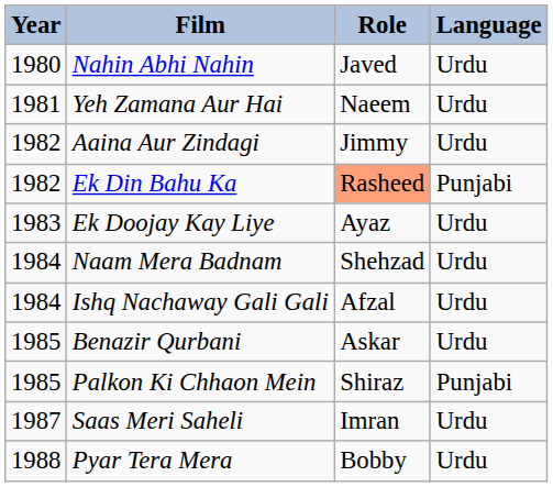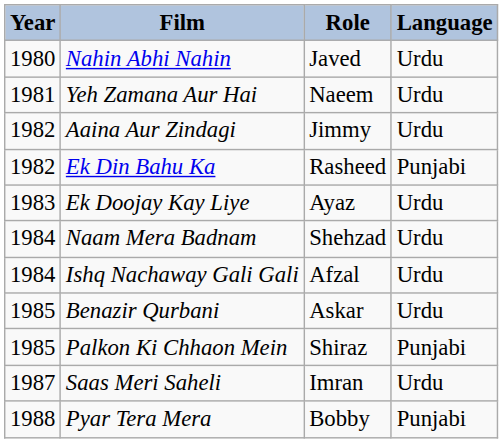Ek Din Bahu Ka | Role: lightsalmon background -> no background
Pyar Tera Mera | Language: Urdu -> Punjabi
